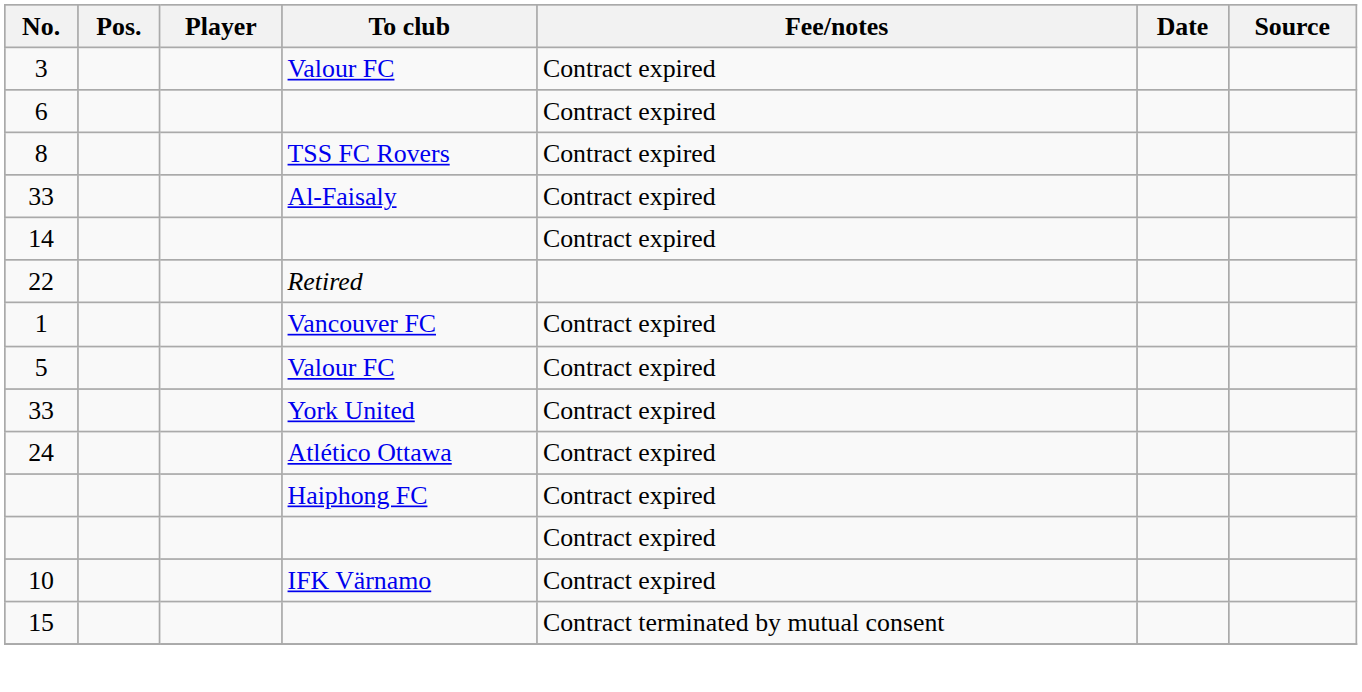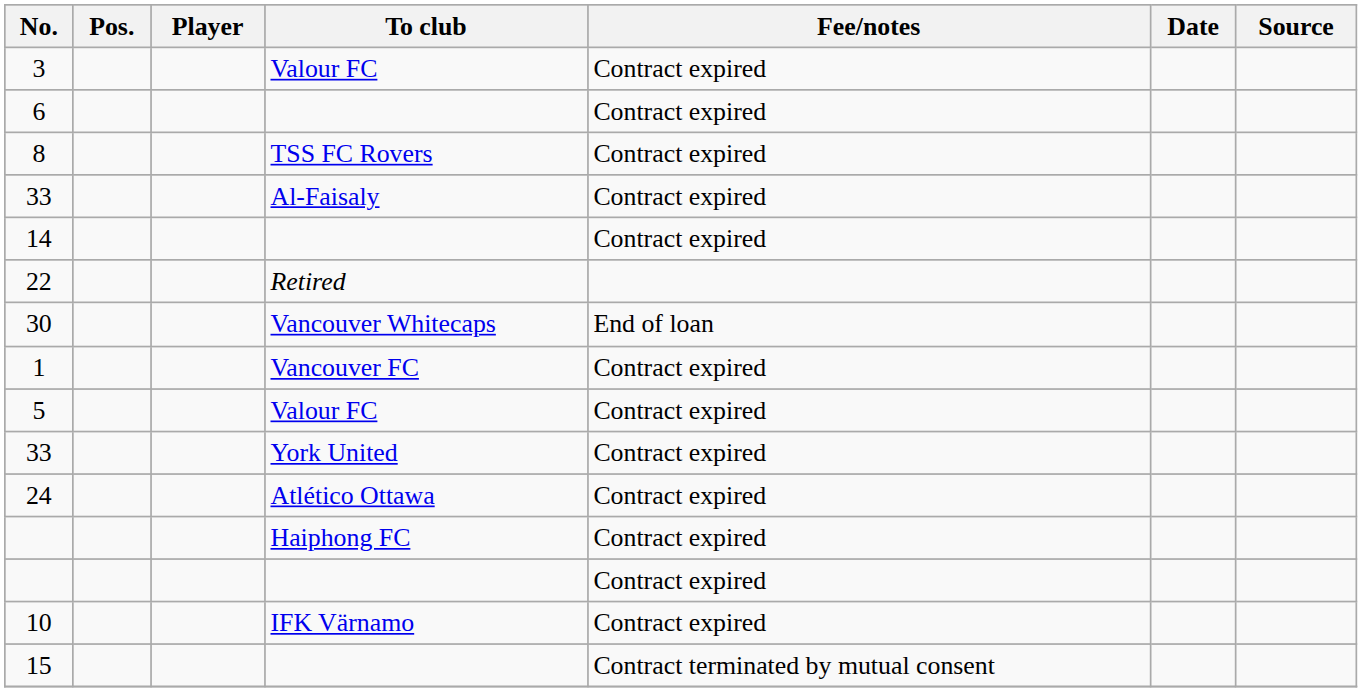+ row: 30 | Vancouver Whitecaps | End of loan
